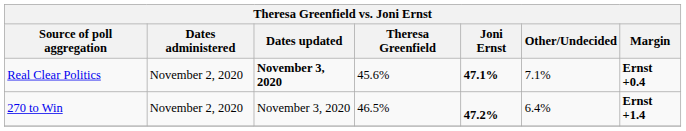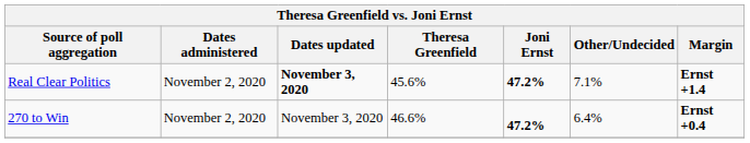Real Clear Politics | Joni Ernst: 47.1% -> 47.2%
Real Clear Politics | Margin: Ernst +0.4 -> Ernst +1.4
270 to Win | Theresa Greenfield: 46.5% -> 46.6%
270 to Win | Margin: Ernst +1.4 -> Ernst +0.4
